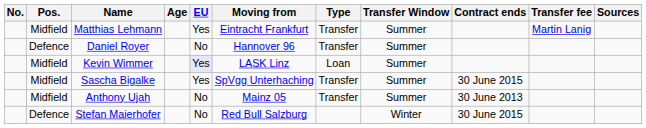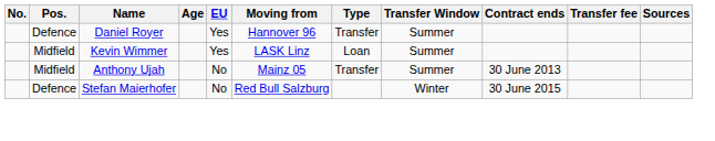- row: Midfield | Matthias Lehmann | Yes | Eintracht Frankfurt | Transfer | Summer | Martin Lanig
Daniel Royer | EU: No -> Yes
Kevin Wimmer | EU: lavender background -> no background
- row: Midfield | Sascha Bigalke | Yes | SpVgg Unterhaching | Transfer | Summer | 30 June 2015
